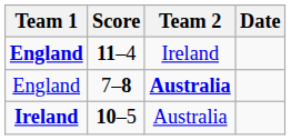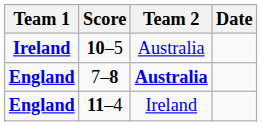rows swapped: 11–4 <-> 10–5
7–8 | Team 1: normal -> bold
